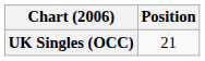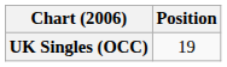UK Singles (OCC) | Position: 21 -> 19
